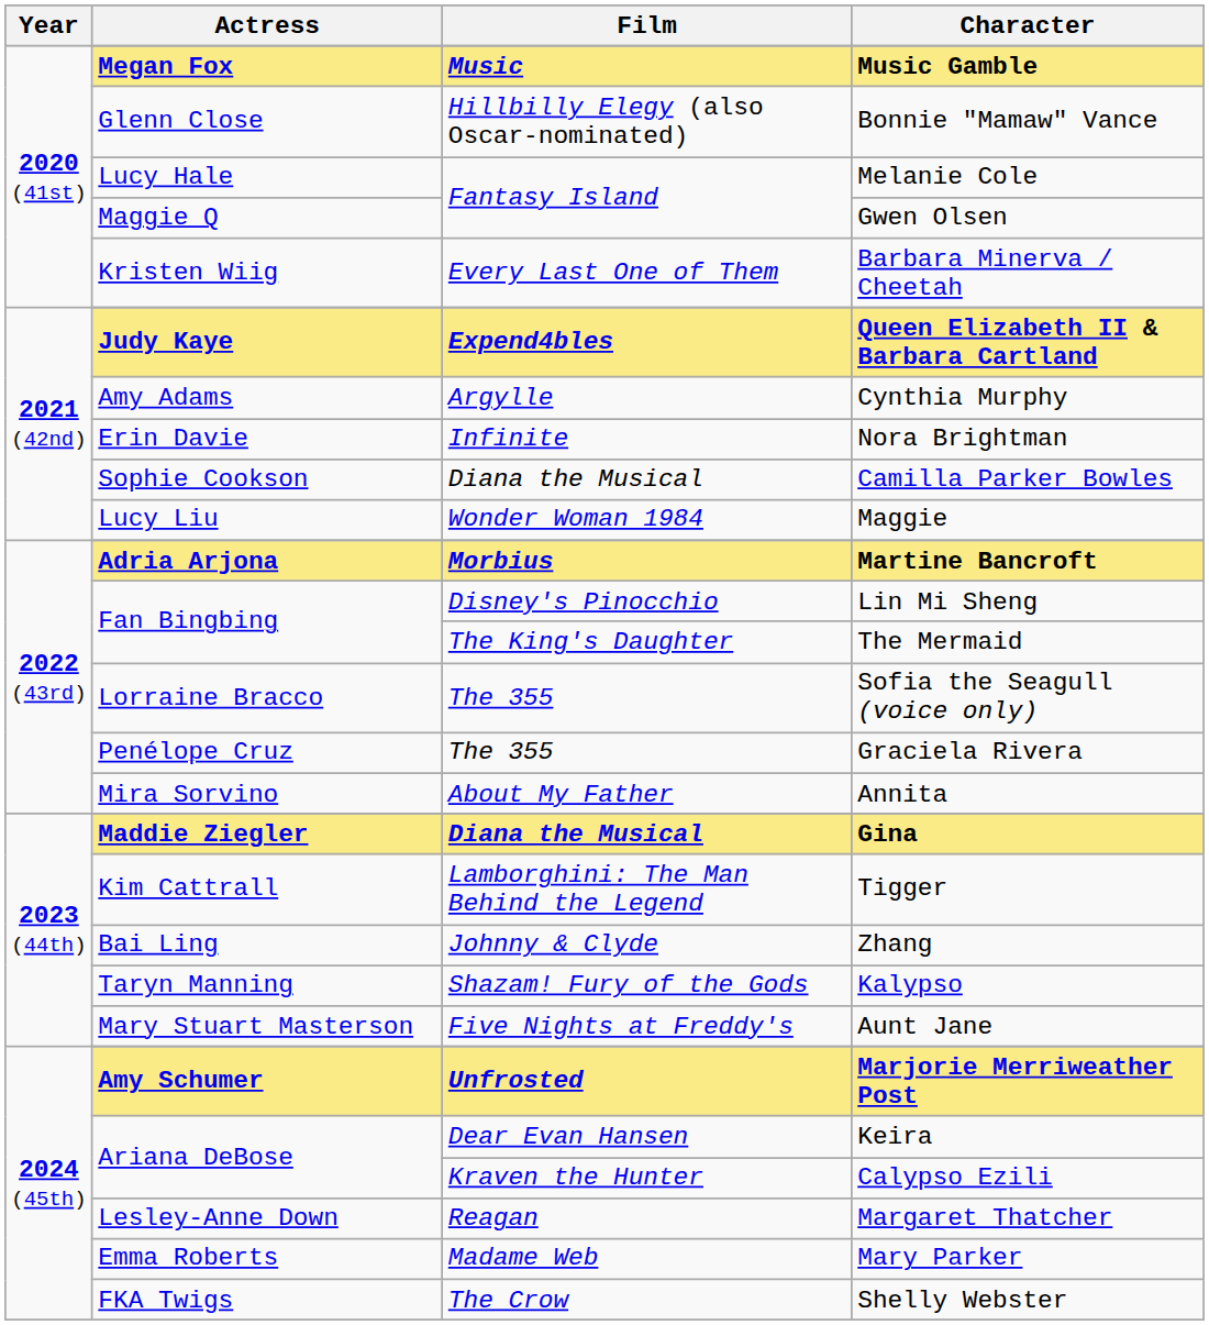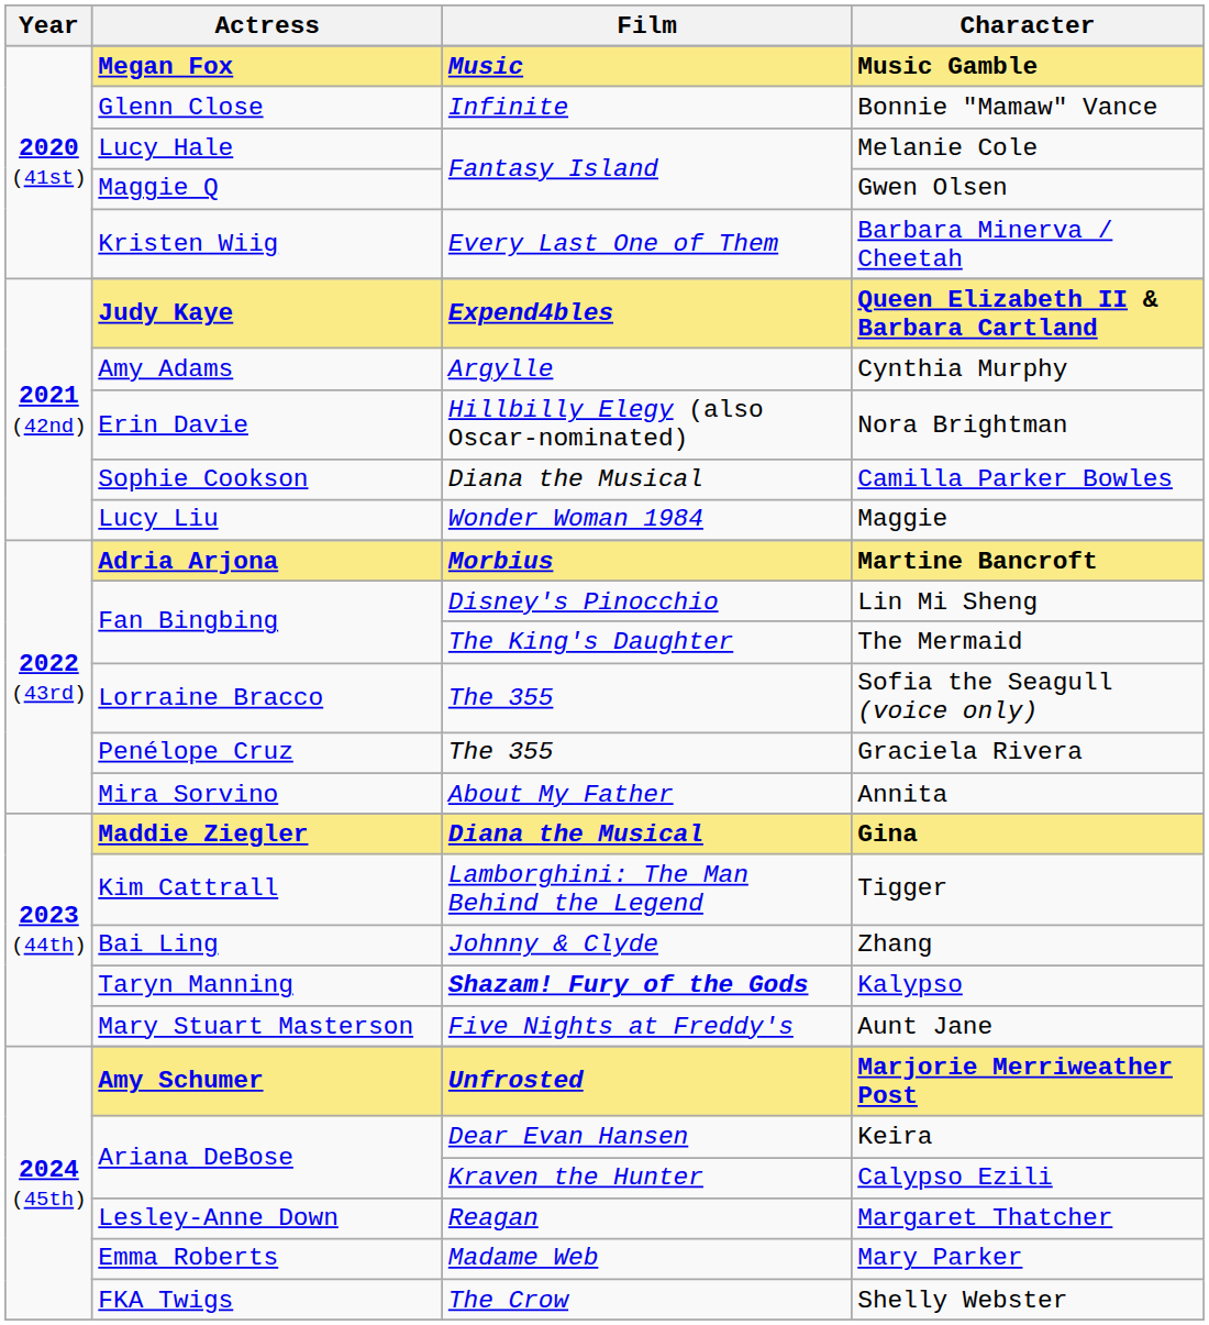Bonnie "Mamaw" Vance | Film: Hillbilly Elegy (also Oscar-nominated) -> Infinite
Nora Brightman | Film: Infinite -> Hillbilly Elegy (also Oscar-nominated)
Kalypso | Film: normal -> bold
